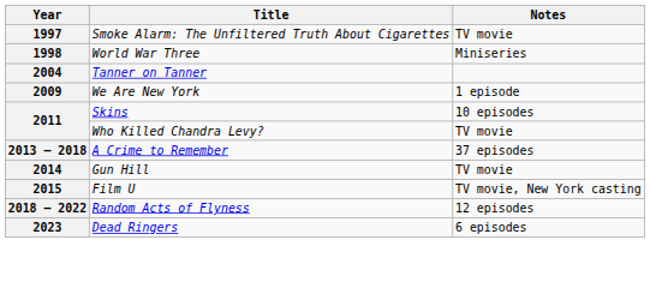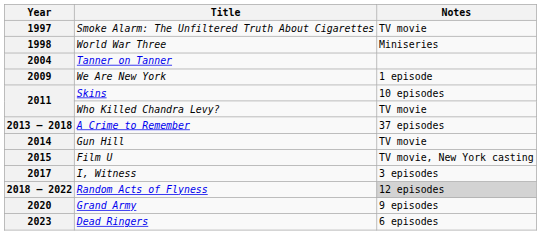+ row: 2017 | I, Witness | 3 episodes
2018 – 2022 | Notes: no background -> lightgrey background
+ row: 2020 | Grand Army | 9 episodes
